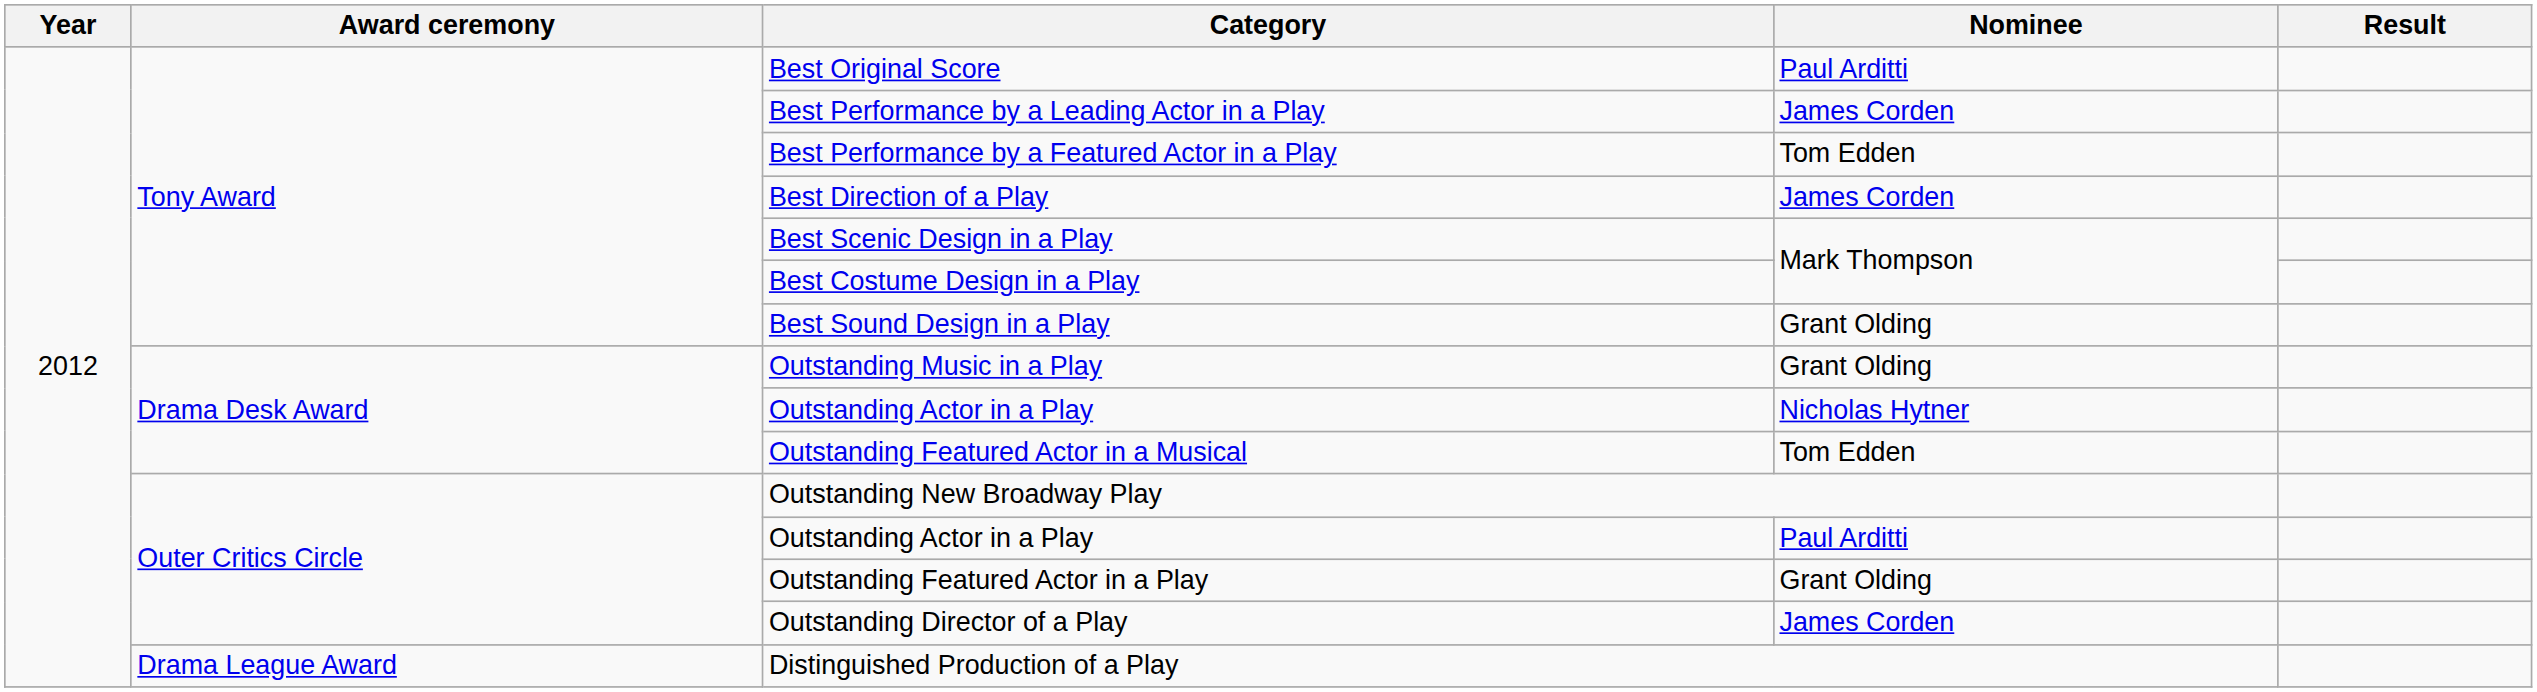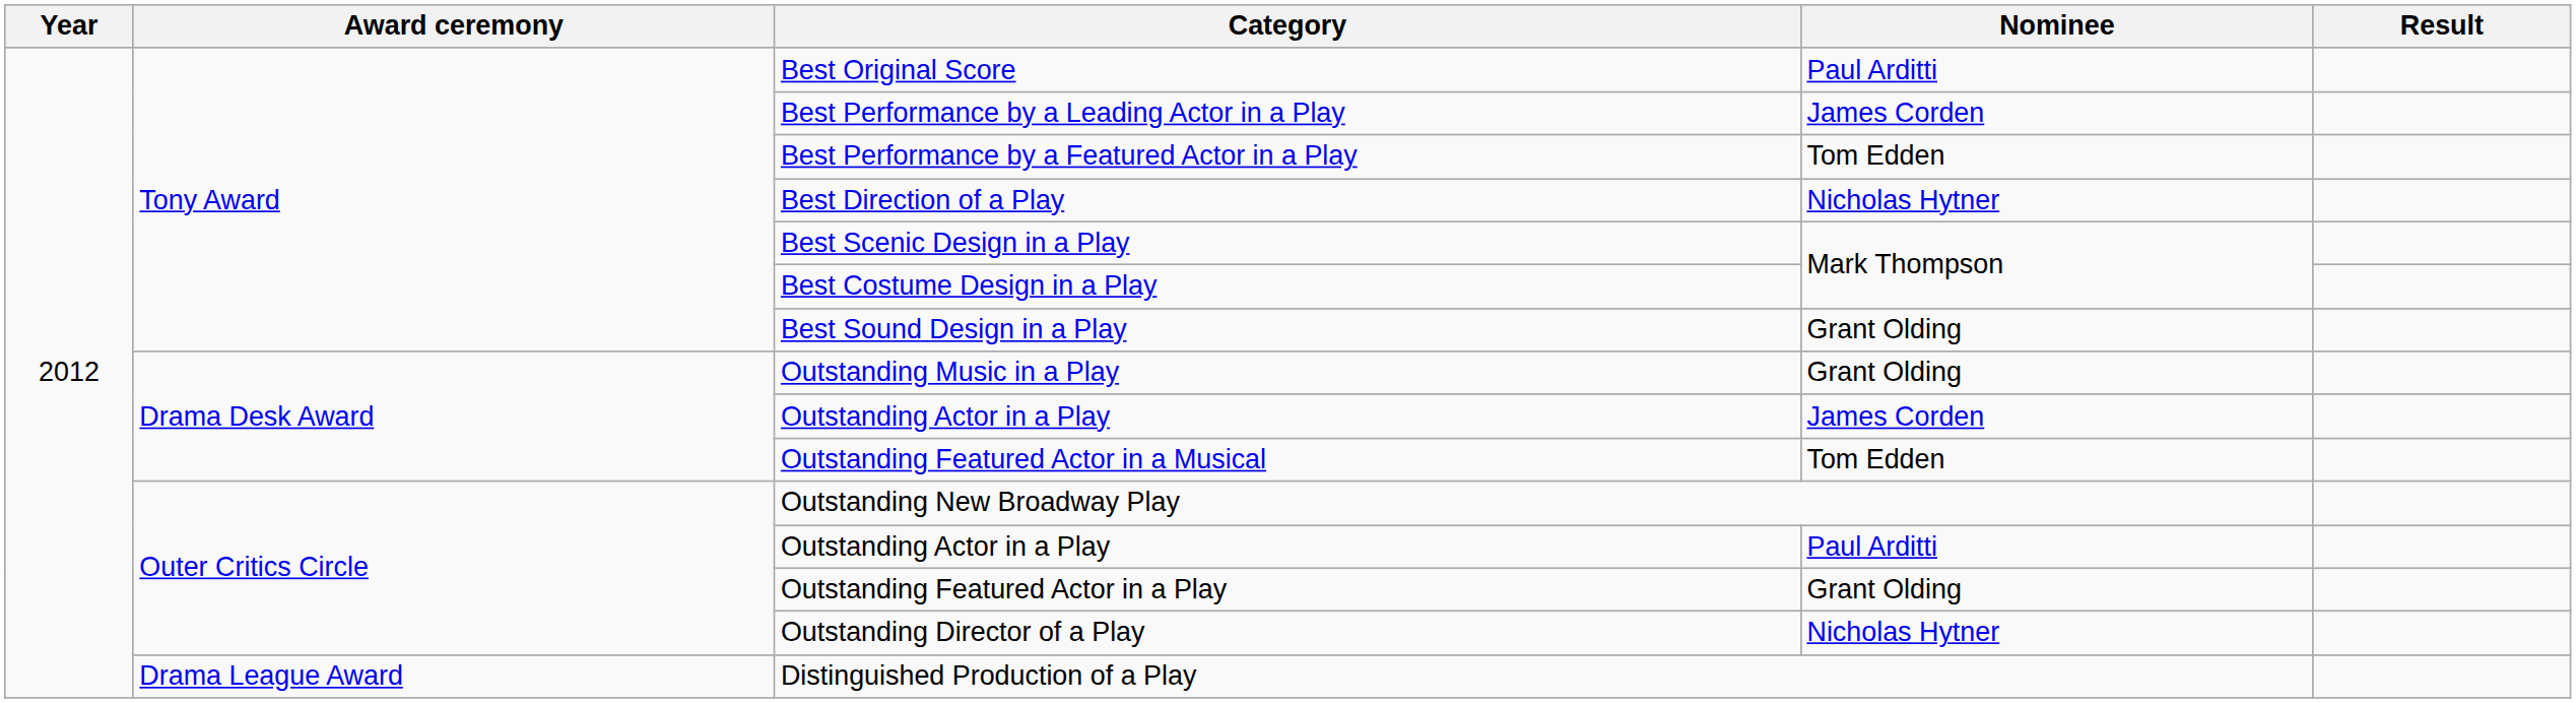Best Direction of a Play | Nominee: James Corden -> Nicholas Hytner
Drama Desk Award / Outstanding Actor in a Play | Nominee: Nicholas Hytner -> James Corden
Outstanding Director of a Play | Nominee: James Corden -> Nicholas Hytner
